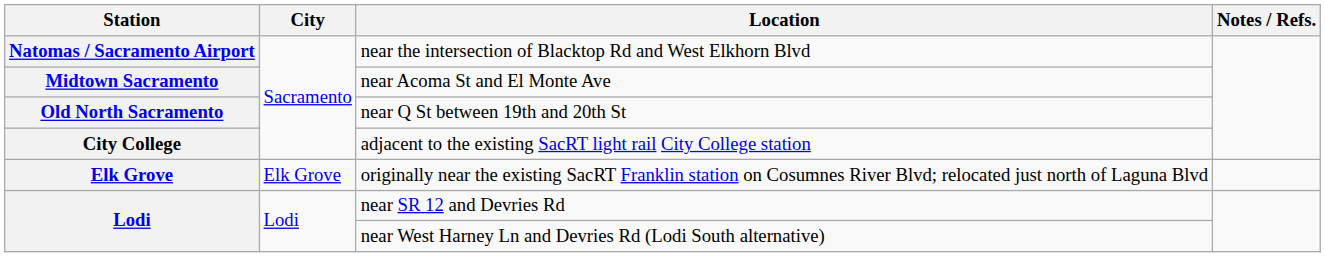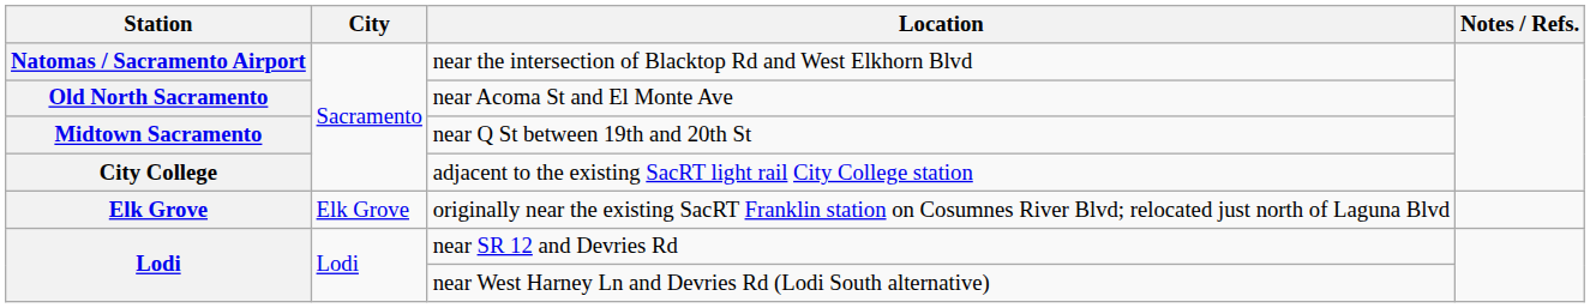near Acoma St and El Monte Ave | Station: Midtown Sacramento -> Old North Sacramento
near Q St between 19th and 20th St | Station: Old North Sacramento -> Midtown Sacramento
